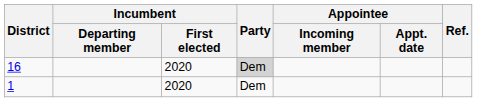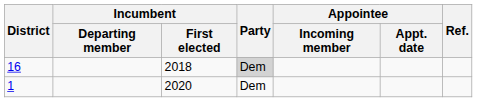16 | Incumbent / First elected: 2020 -> 2018
